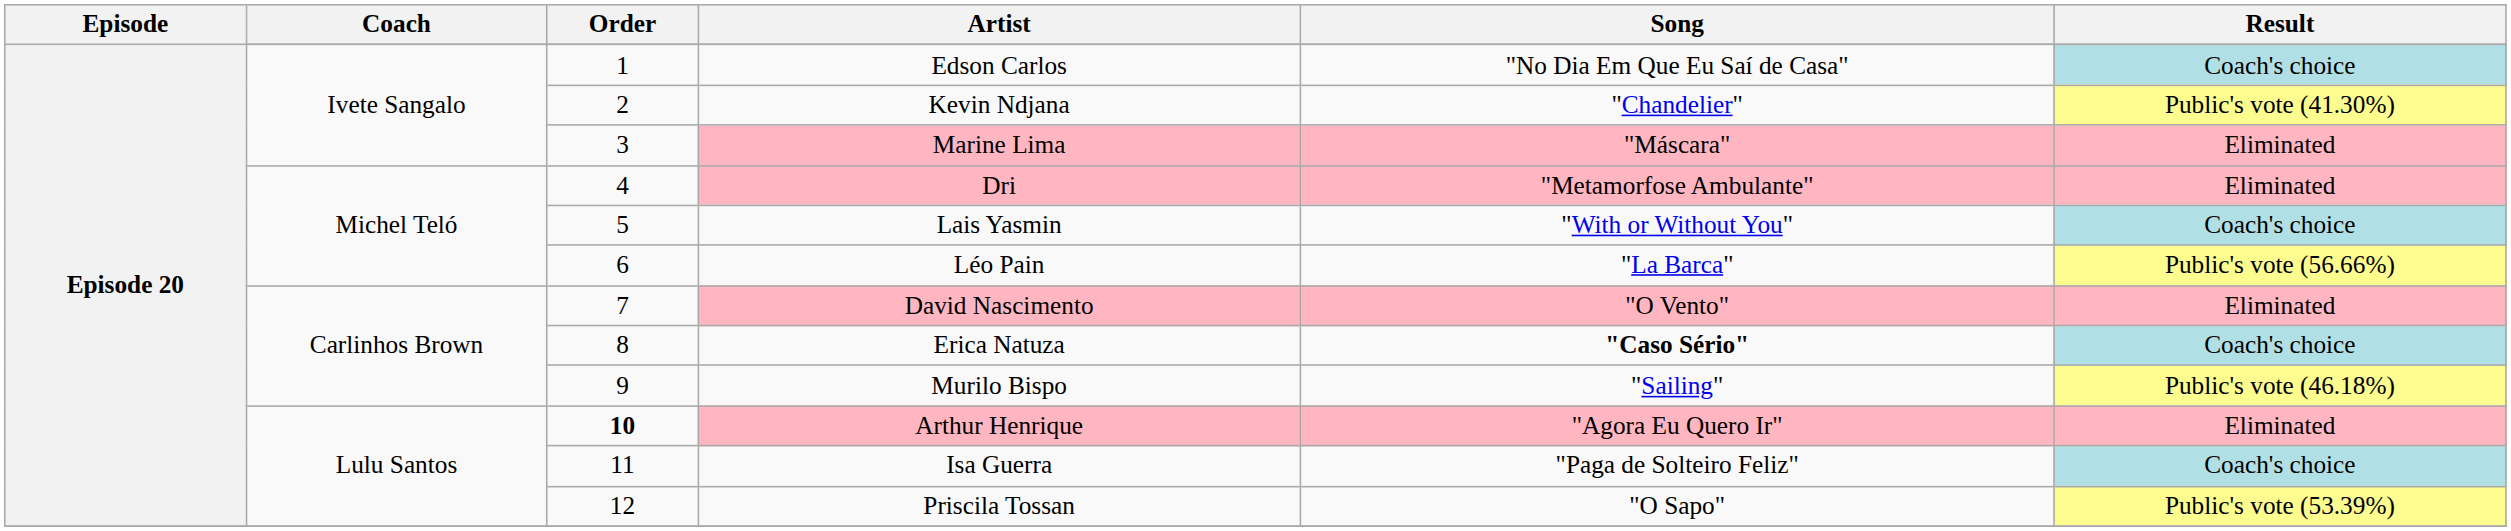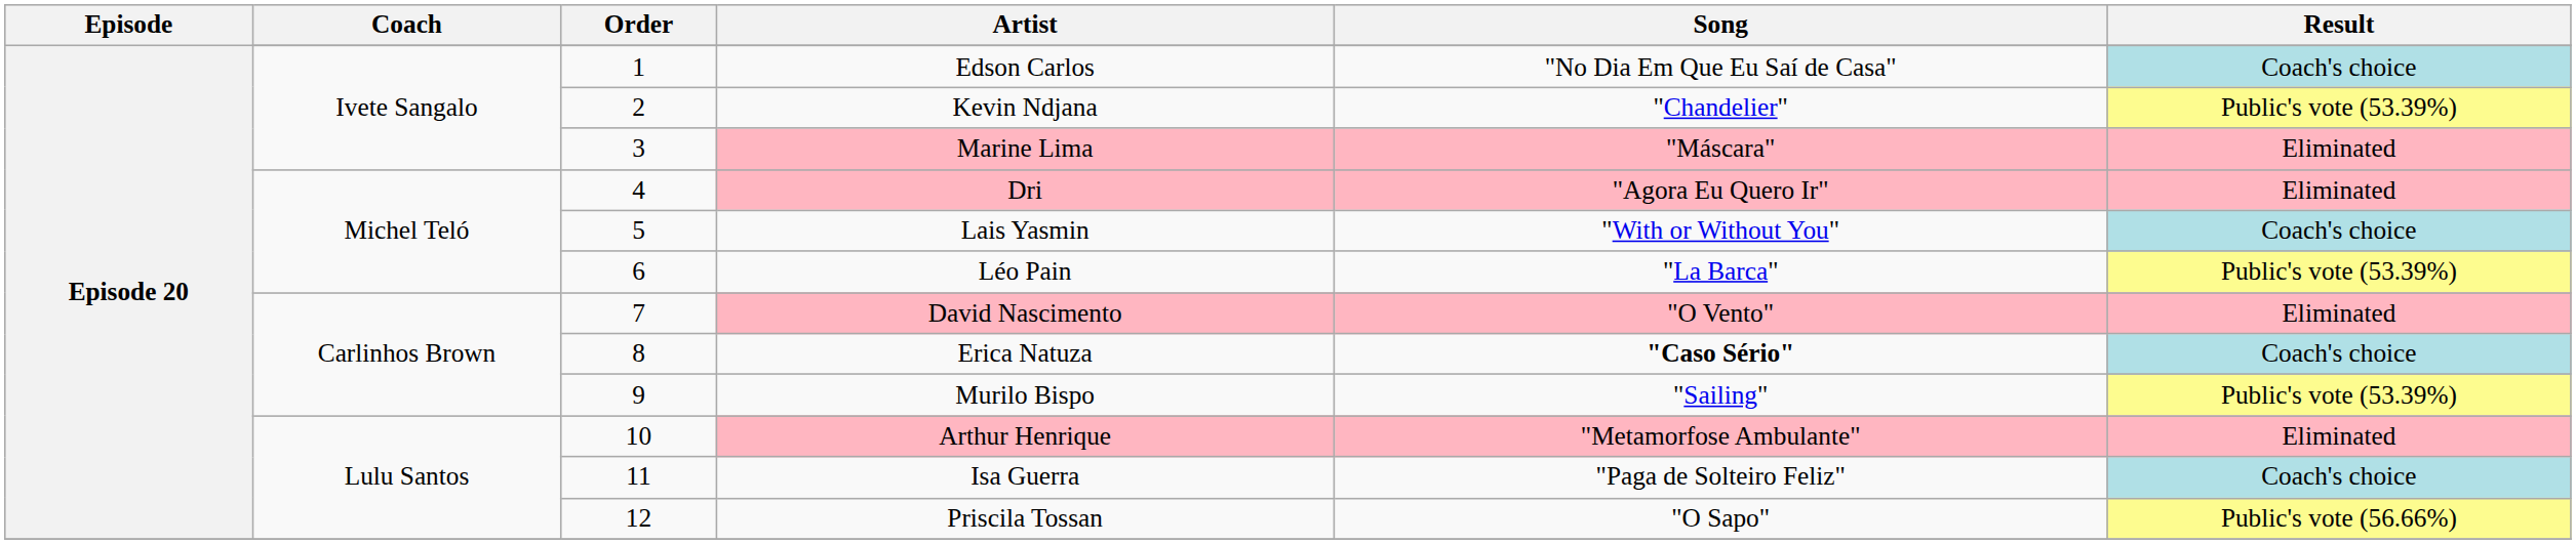Kevin Ndjana | Result: Public's vote (41.30%) -> Public's vote (53.39%)
Dri | Song: "Metamorfose Ambulante" -> "Agora Eu Quero Ir"
Léo Pain | Result: Public's vote (56.66%) -> Public's vote (53.39%)
Murilo Bispo | Result: Public's vote (46.18%) -> Public's vote (53.39%)
Arthur Henrique | Order: bold -> normal
Arthur Henrique | Song: "Agora Eu Quero Ir" -> "Metamorfose Ambulante"
Priscila Tossan | Result: Public's vote (53.39%) -> Public's vote (56.66%)
